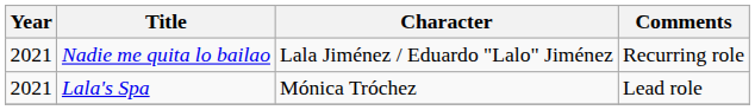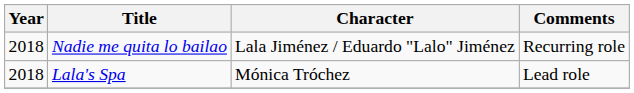Nadie me quita lo bailao | Year: 2021 -> 2018
Lala's Spa | Year: 2021 -> 2018
